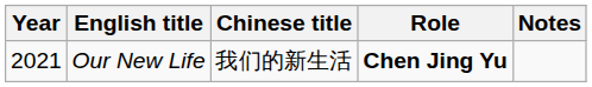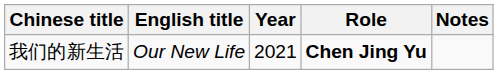columns swapped: Year <-> Chinese title
